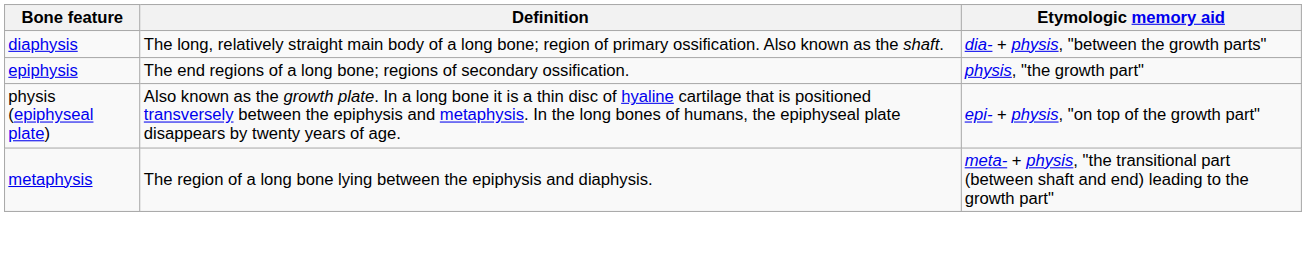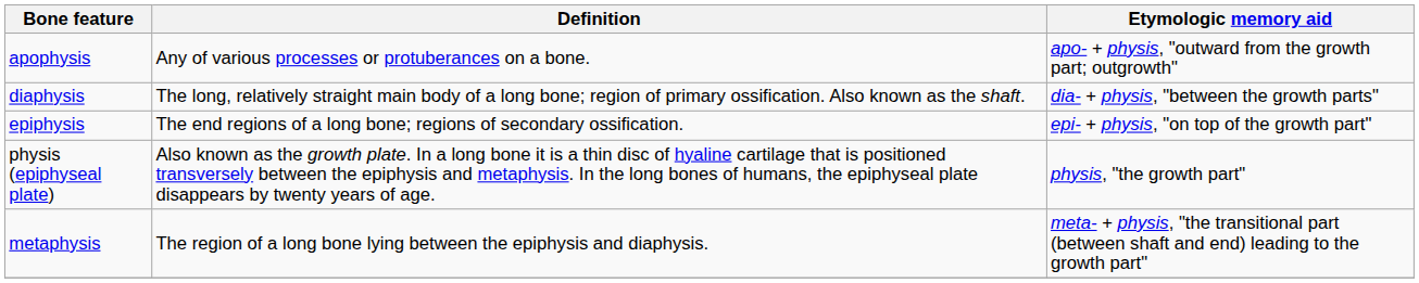+ row: apophysis | Any of various processes or protuberances on a bone. | apo- + physis, "outward from the growth part; outgrowth"
epiphysis | Etymologic memory aid: physis, "the growth part" -> epi- + physis, "on top of the growth part"
physis (epiphyseal plate) | Etymologic memory aid: epi- + physis, "on top of the growth part" -> physis, "the growth part"
